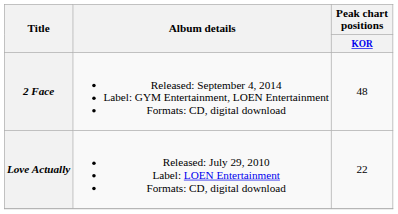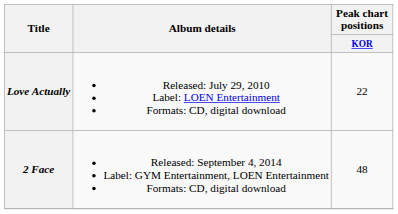rows swapped: Love Actually <-> 2 Face
